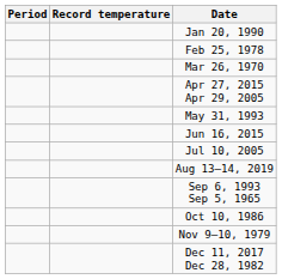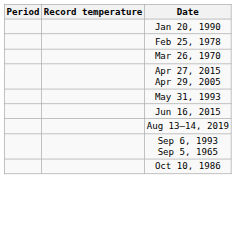- row: Jul 10, 2005
- row: Nov 9–10, 1979
- row: Dec 11, 2017 Dec 28, 1982
